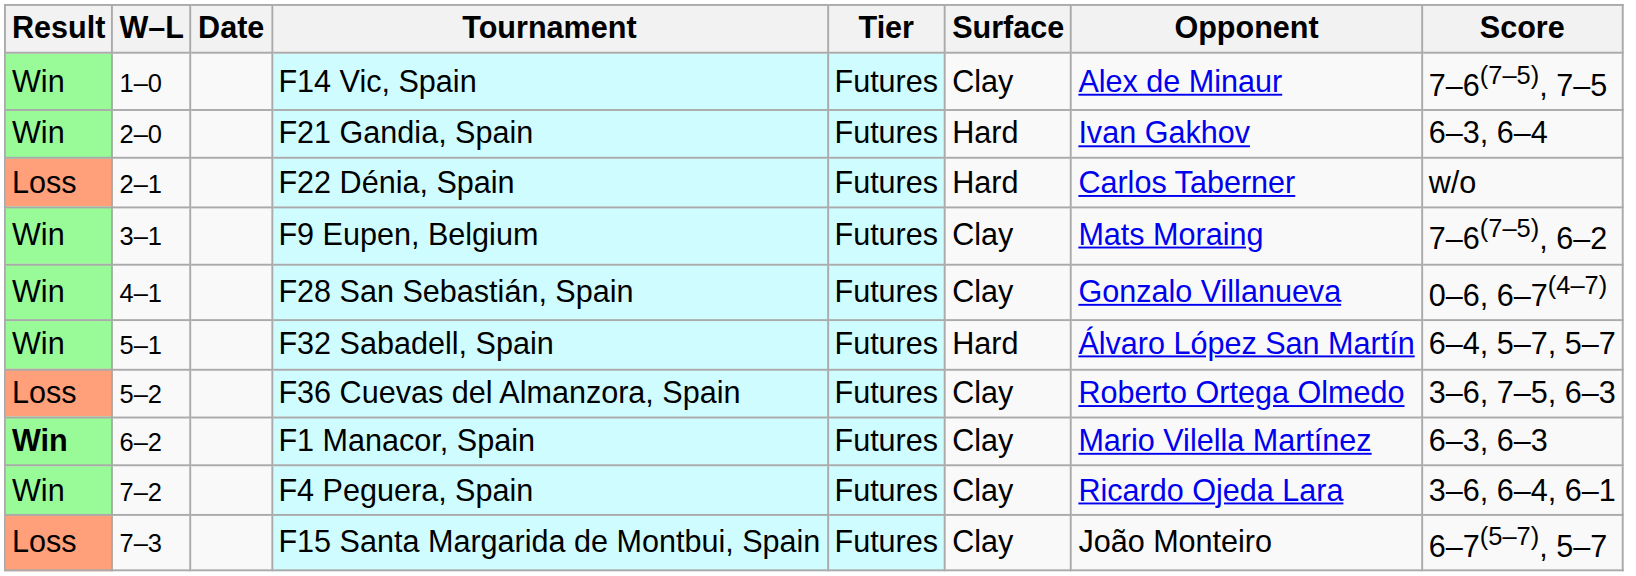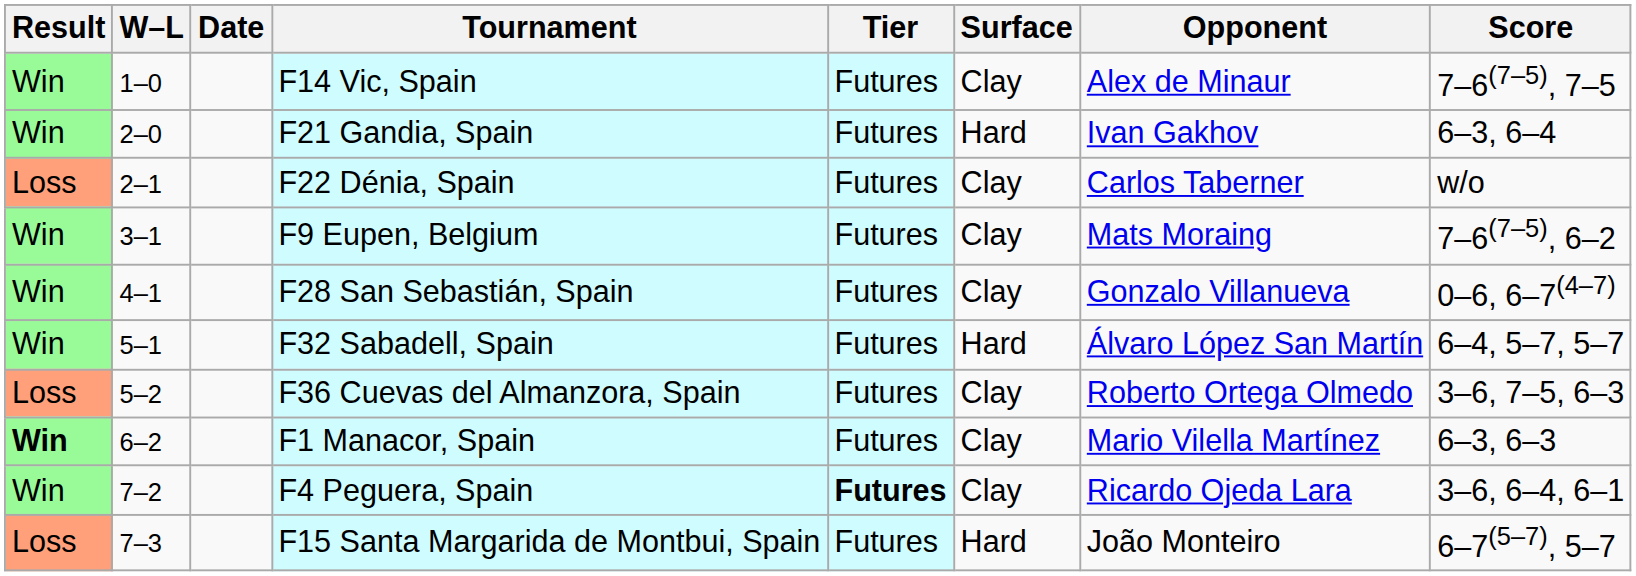F22 Dénia, Spain | Surface: Hard -> Clay
F4 Peguera, Spain | Tier: normal -> bold
F15 Santa Margarida de Montbui, Spain | Surface: Clay -> Hard
